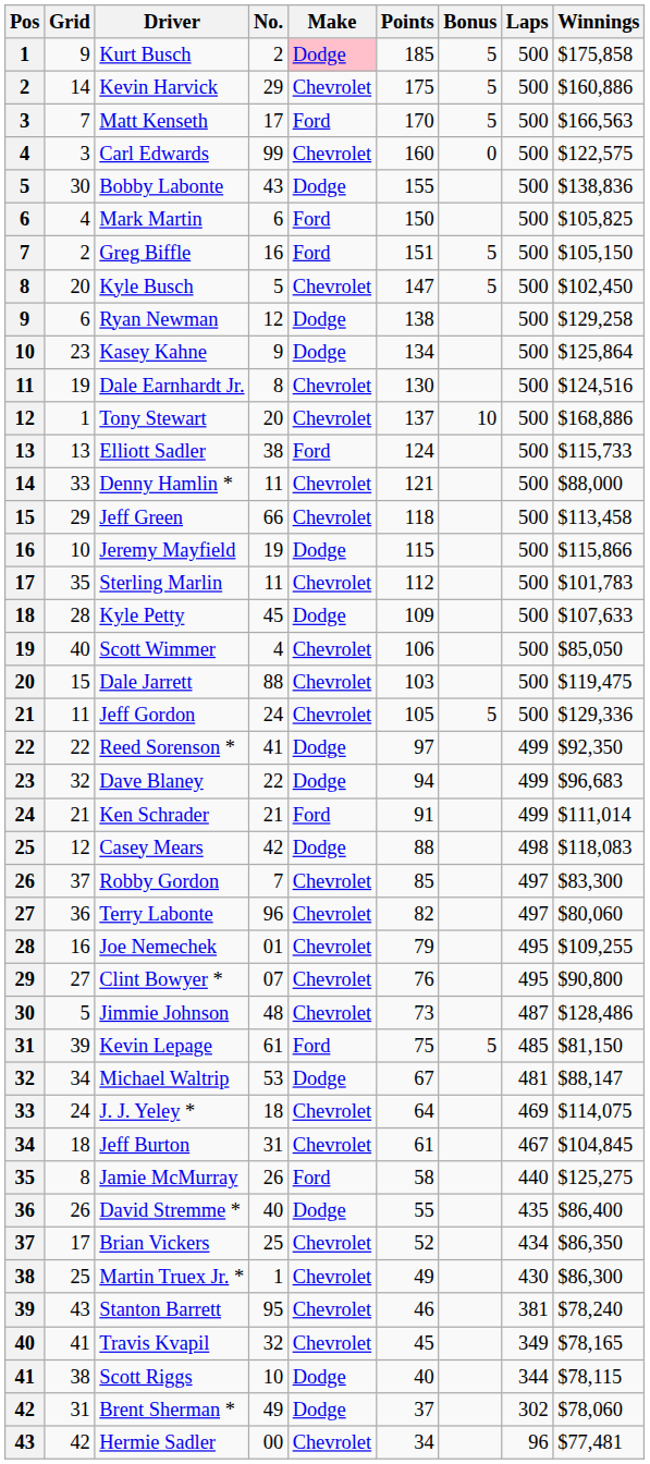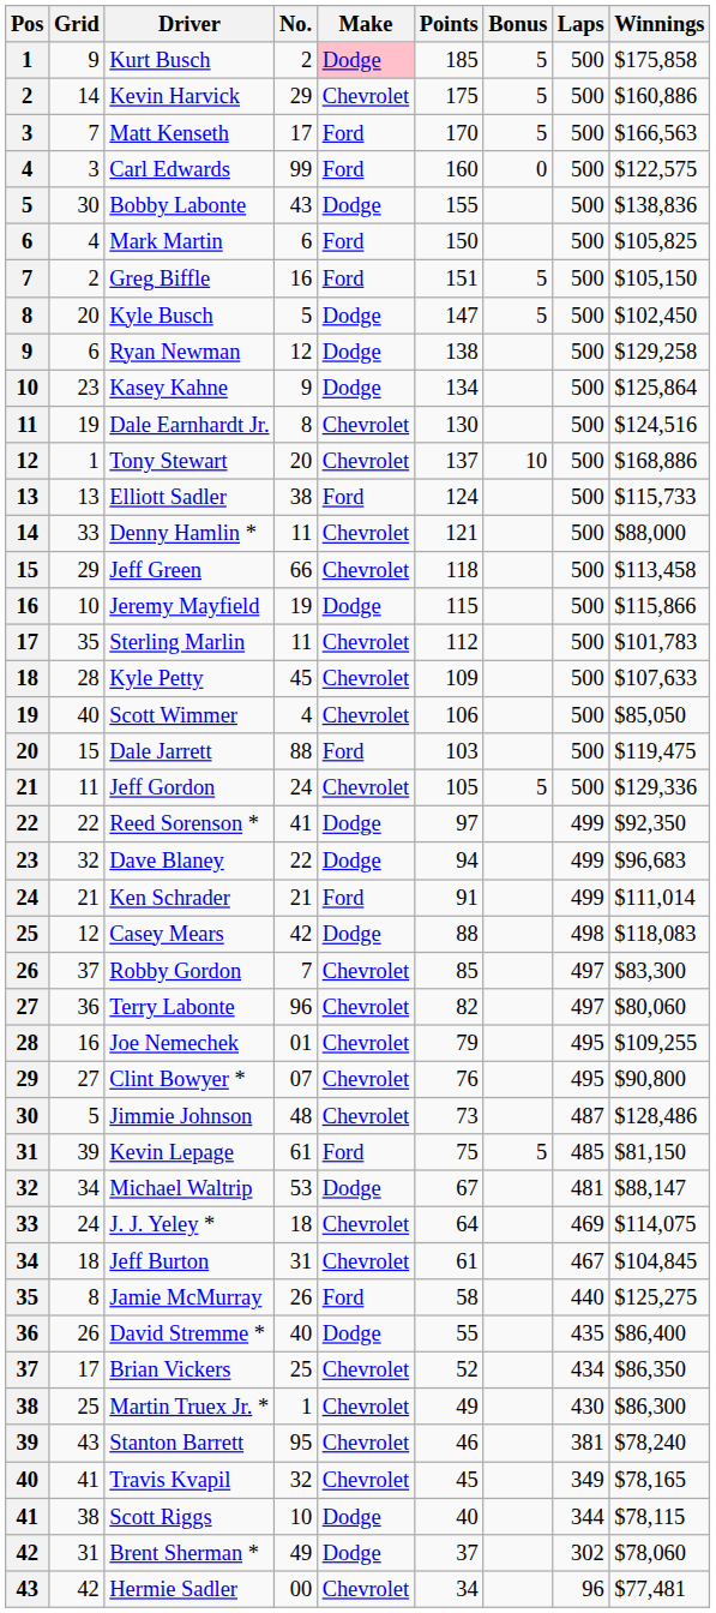Carl Edwards | Make: Chevrolet -> Ford
Kyle Busch | Make: Chevrolet -> Dodge
Kyle Petty | Make: Dodge -> Chevrolet
Dale Jarrett | Make: Chevrolet -> Ford
